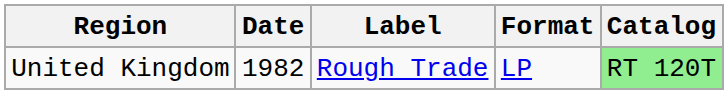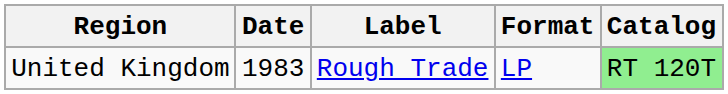United Kingdom | Date: 1982 -> 1983
